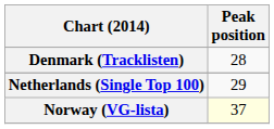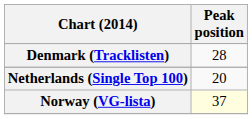Netherlands (Single Top 100) | Peak position: 29 -> 20
